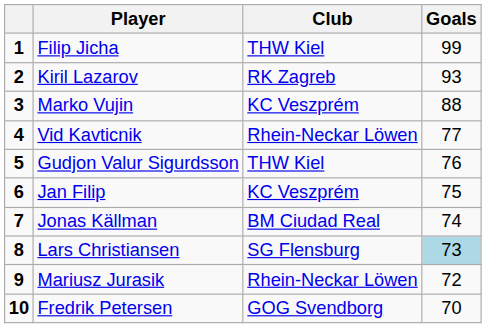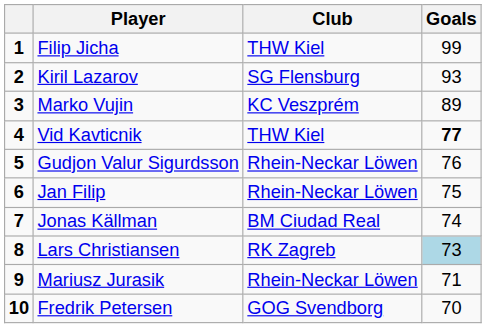Kiril Lazarov | Club: RK Zagreb -> SG Flensburg
Marko Vujin | Goals: 88 -> 89
Vid Kavticnik | Club: Rhein-Neckar Löwen -> THW Kiel
Vid Kavticnik | Goals: normal -> bold
Gudjon Valur Sigurdsson | Club: THW Kiel -> Rhein-Neckar Löwen
Jan Filip | Club: KC Veszprém -> Rhein-Neckar Löwen
Lars Christiansen | Club: SG Flensburg -> RK Zagreb
Mariusz Jurasik | Goals: 72 -> 71
